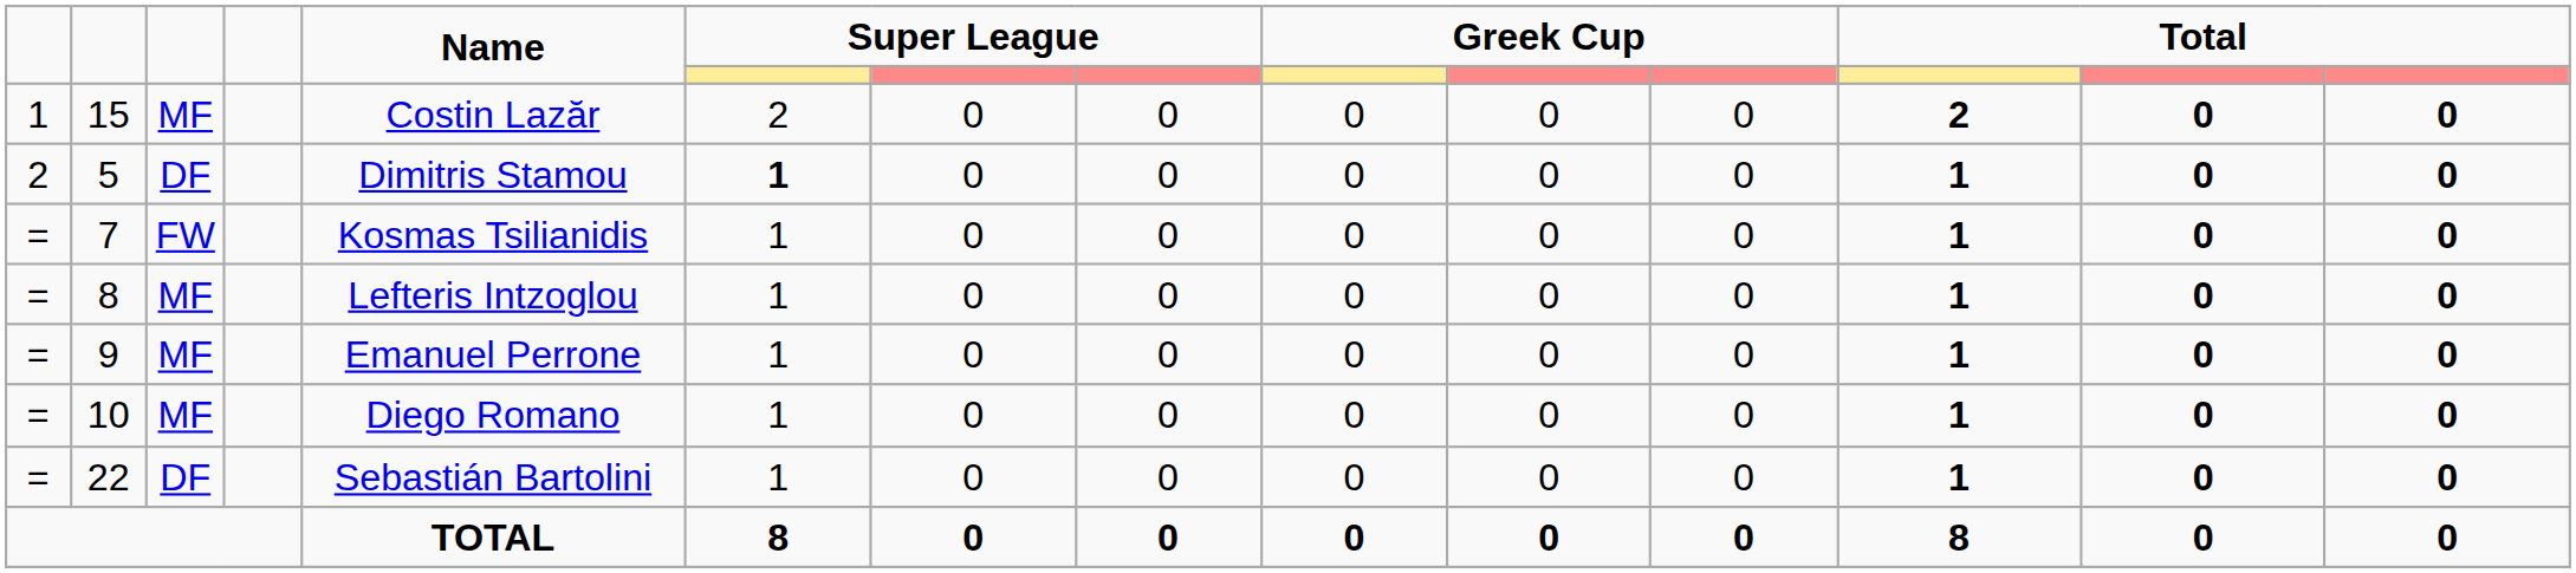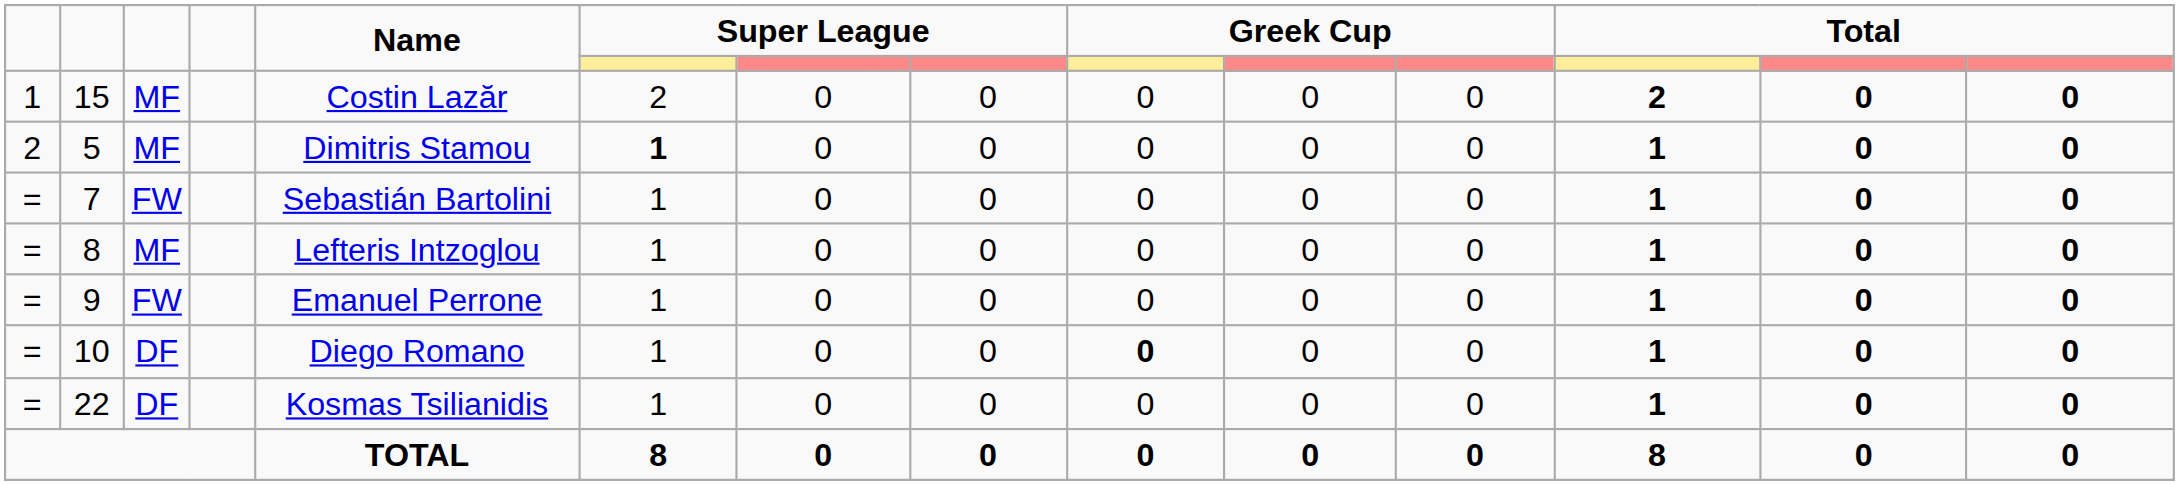5 | column 3: DF -> MF
7 | Name: Kosmas Tsilianidis -> Sebastián Bartolini
9 | column 3: MF -> FW
10 | column 3: MF -> DF
10 | column 9: normal -> bold
22 | Name: Sebastián Bartolini -> Kosmas Tsilianidis
